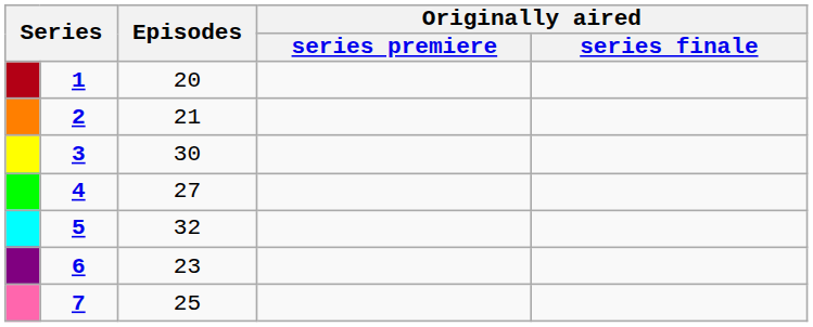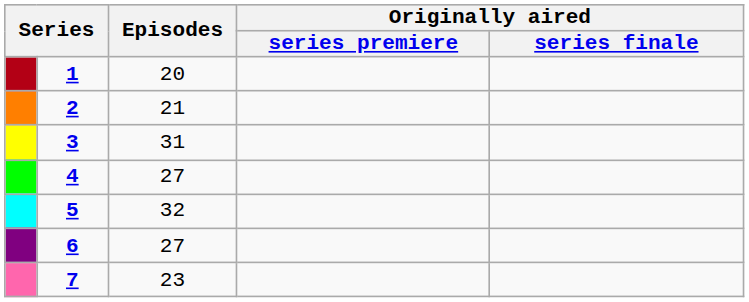3 | Episodes: 30 -> 31
6 | Episodes: 23 -> 27
7 | Episodes: 25 -> 23
